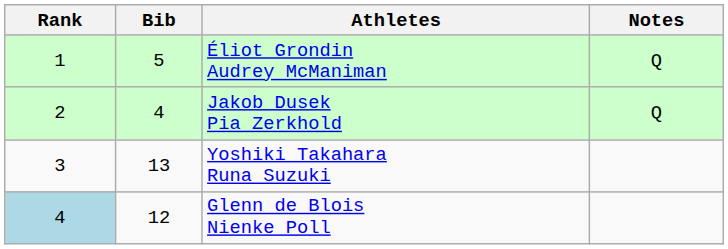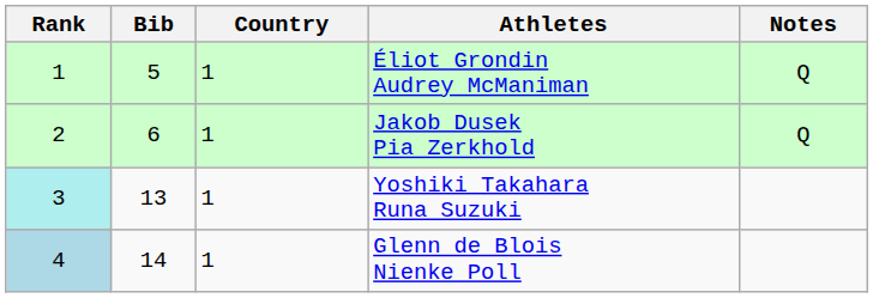+ column: Country | 1 | 1 | 1 | 1
Jakob Dusek Pia Zerkhold | Bib: 4 -> 6
Yoshiki Takahara Runa Suzuki | Rank: no background -> paleturquoise background
Glenn de Blois Nienke Poll | Bib: 12 -> 14
